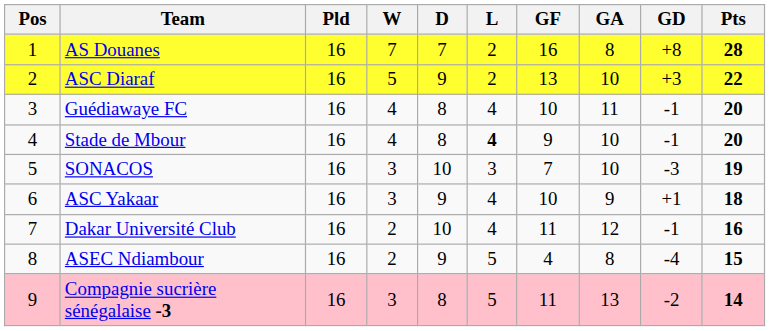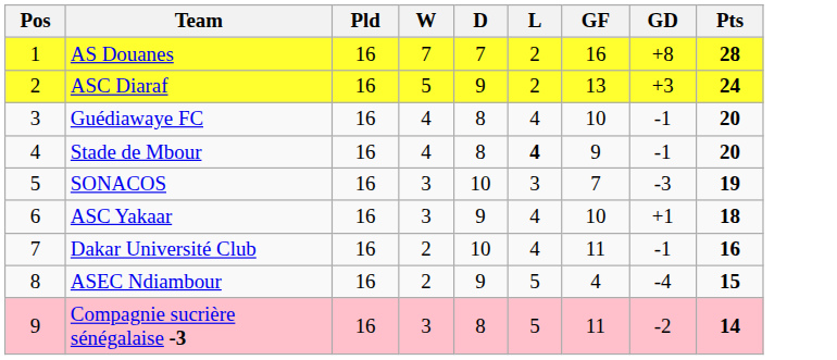- column: GA | 8 | 10 | 11 | 10 | 10 | 9 | 12 | 8 | 13
ASC Diaraf | Pts: 22 -> 24
